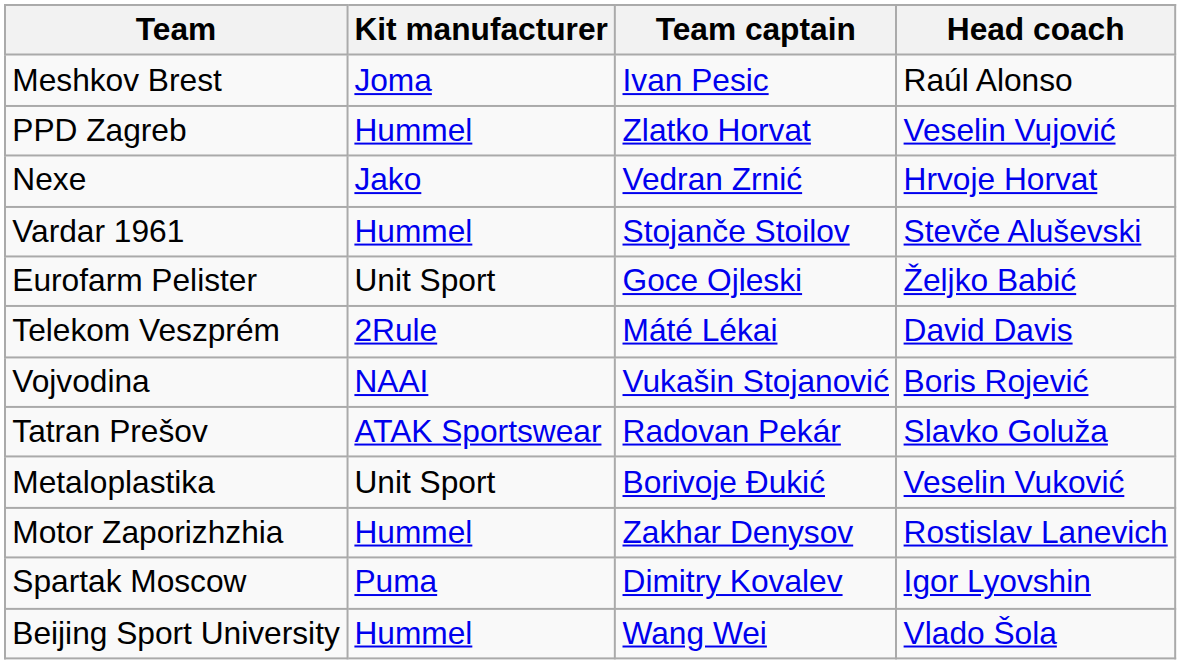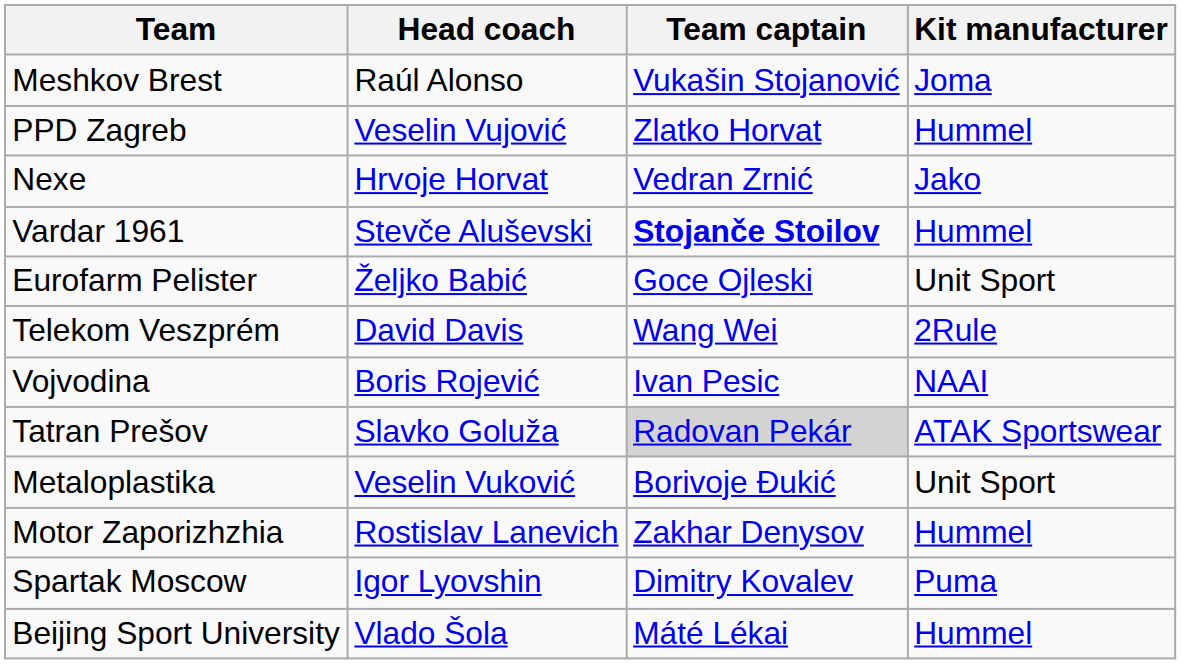columns swapped: Head coach <-> Kit manufacturer
Meshkov Brest | Team captain: Ivan Pesic -> Vukašin Stojanović
Vardar 1961 | Team captain: normal -> bold
Telekom Veszprém | Team captain: Máté Lékai -> Wang Wei
Vojvodina | Team captain: Vukašin Stojanović -> Ivan Pesic
Tatran Prešov | Team captain: no background -> lightgrey background
Beijing Sport University | Team captain: Wang Wei -> Máté Lékai
